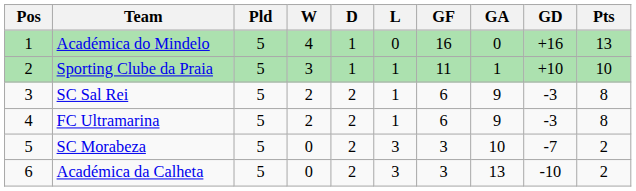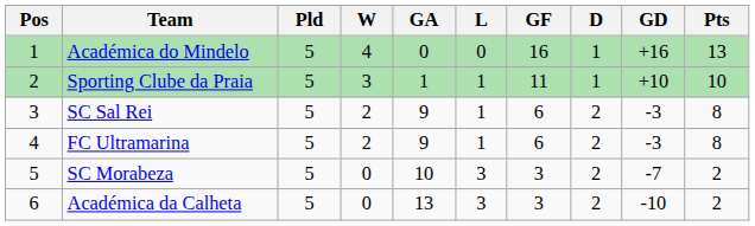columns swapped: D <-> GA
